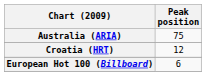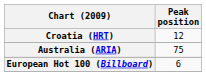rows swapped: Australia (ARIA) <-> Croatia (HRT)
